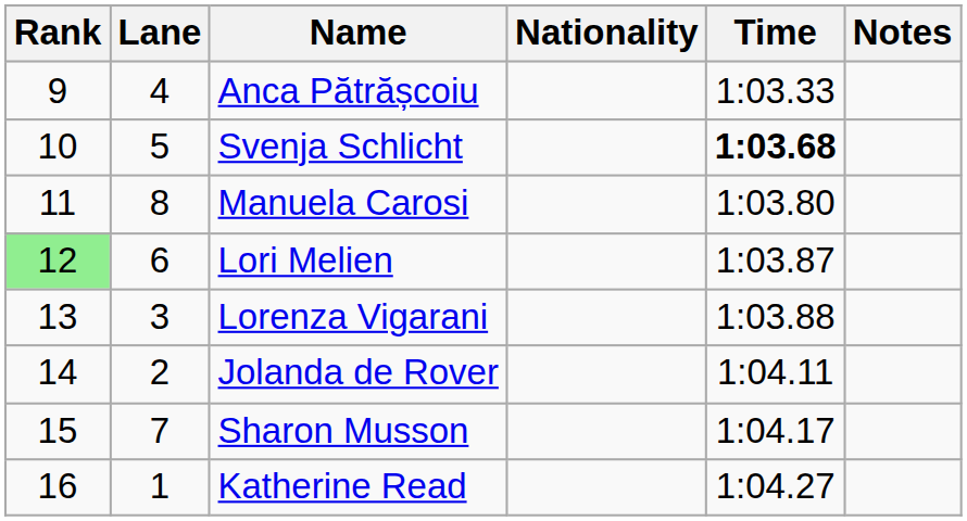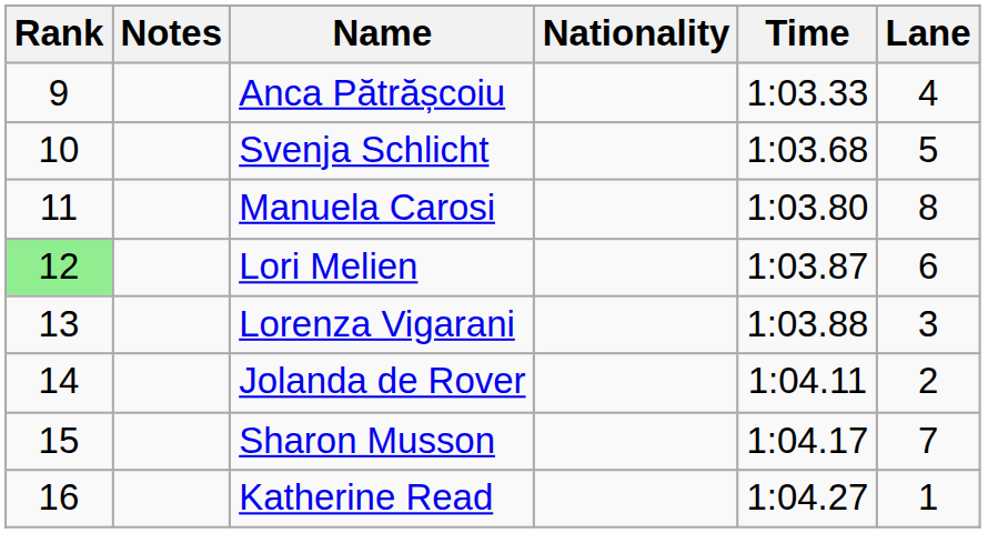columns swapped: Lane <-> Notes
Svenja Schlicht | Time: bold -> normal
